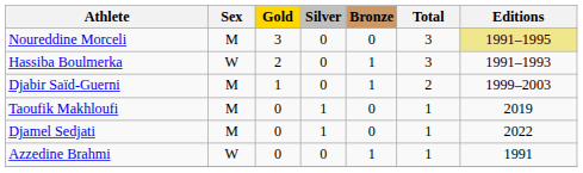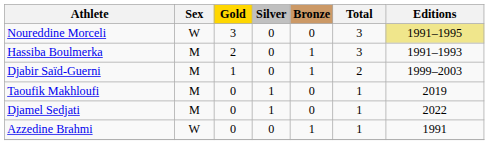Noureddine Morceli | Sex: M -> W
Hassiba Boulmerka | Sex: W -> M
